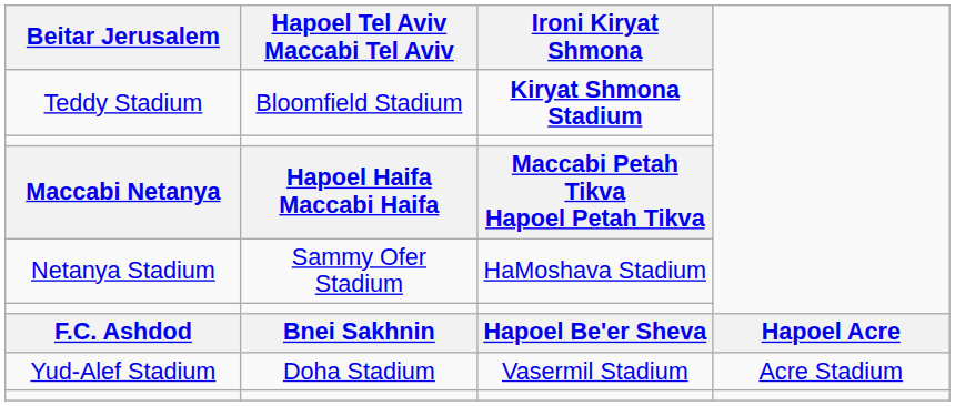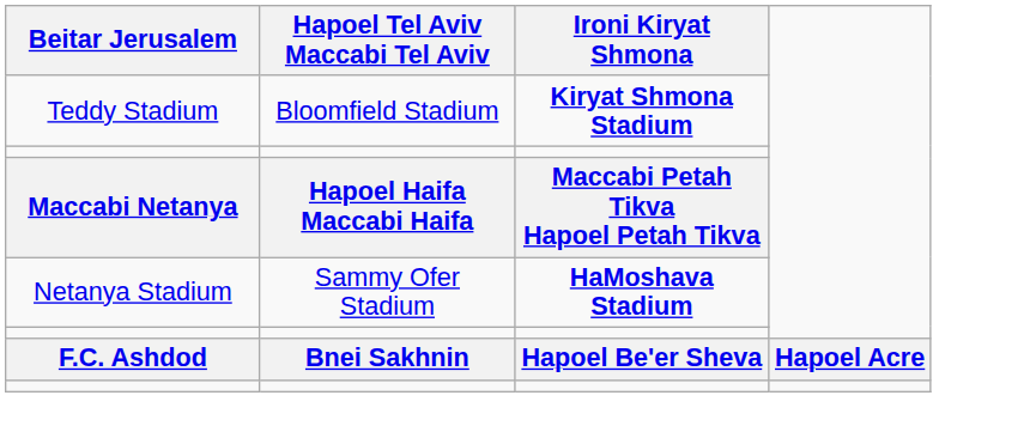Netanya Stadium | Ironi Kiryat Shmona: normal -> bold
- row: Yud-Alef Stadium | Doha Stadium | Vasermil Stadium | Acre Stadium
